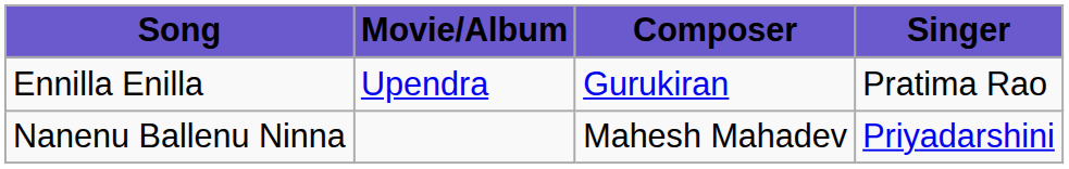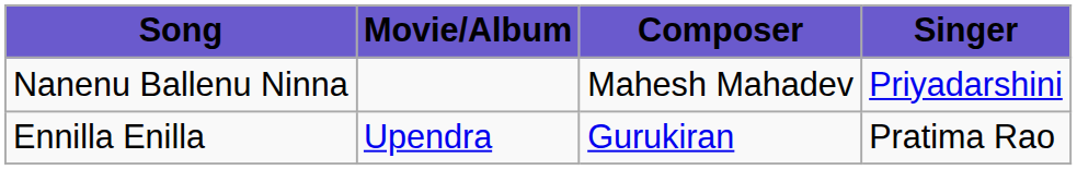rows swapped: Ennilla Enilla <-> Nanenu Ballenu Ninna
